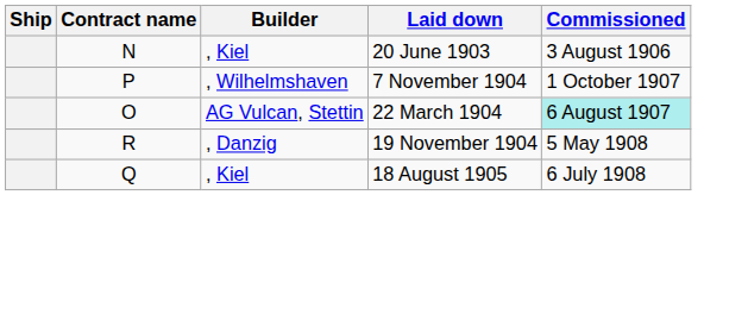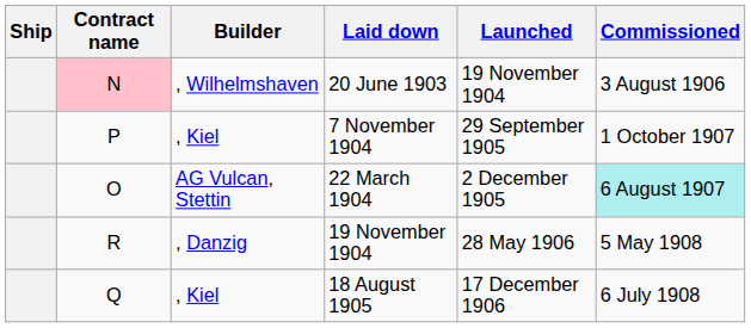+ column: Launched | 19 November 1904 | 29 September 1905 | 2 December 1905 | 28 May 1906 | 17 December 1906
20 June 1903 | Contract name: no background -> pink background
20 June 1903 | Builder: , Kiel -> , Wilhelmshaven
7 November 1904 | Builder: , Wilhelmshaven -> , Kiel
